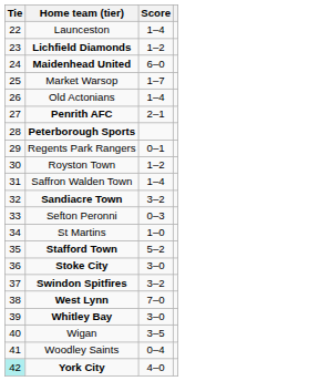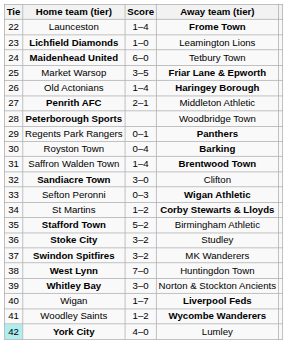+ column: Away team (tier) | Frome Town | Leamington Lions | Tetbury Town | Friar Lane & Epworth | Haringey Borough | Middleton Athletic | Woodbridge Town | Panthers | Barking | Brentwood Town | Clifton | Wigan Athletic | Corby Stewarts & Lloyds | Birmingham Athletic | Studley | MK Wanderers | Huntingdon Town | Norton & Stockton Ancients | Liverpool Feds | Wycombe Wanderers | Lumley
Lichfield Diamonds | Score: 1–2 -> 1–0
Market Warsop | Score: 1–7 -> 3–5
Royston Town | Score: 1–2 -> 0–4
Sandiacre Town | Score: 3–2 -> 3–0
St Martins | Score: 1–0 -> 1–2
Stoke City | Score: 3–0 -> 3–2
Wigan | Score: 3–5 -> 1–7
Woodley Saints | Score: 0–4 -> 1–2
